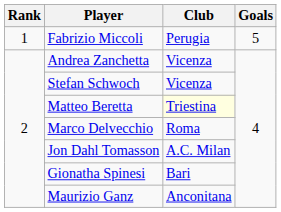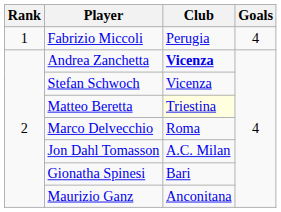Fabrizio Miccoli | Goals: 5 -> 4
Andrea Zanchetta | Club: normal -> bold
